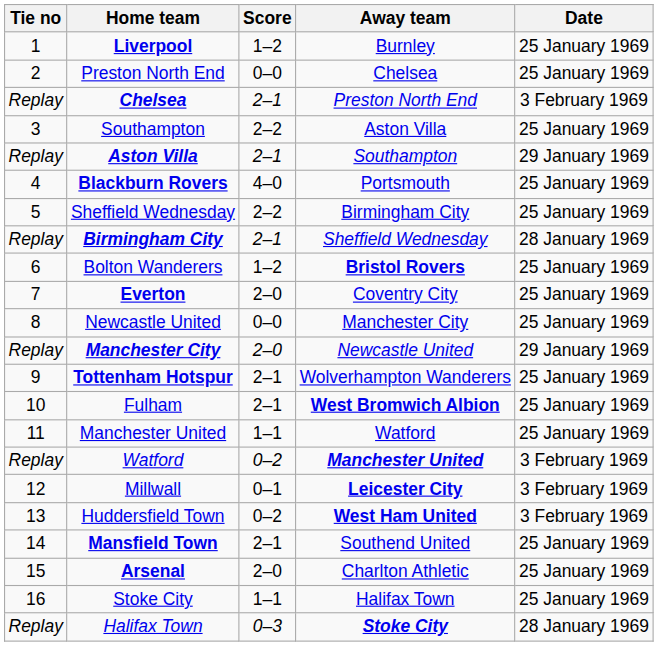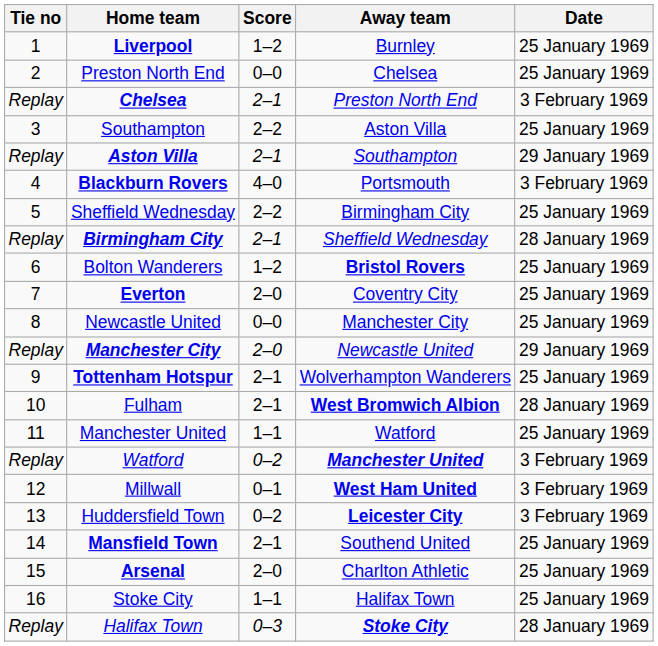Blackburn Rovers | Date: 25 January 1969 -> 3 February 1969
Fulham | Date: 25 January 1969 -> 28 January 1969
Millwall | Away team: Leicester City -> West Ham United
Huddersfield Town | Away team: West Ham United -> Leicester City
